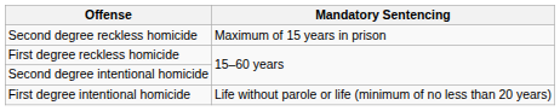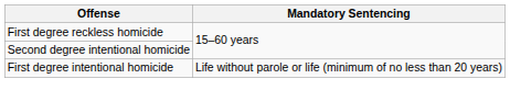- row: Second degree reckless homicide | Maximum of 15 years in prison
